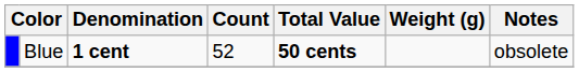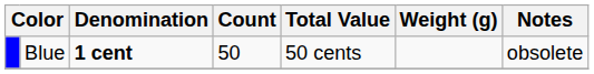Blue | Count: 52 -> 50
Blue | Total Value: bold -> normal
